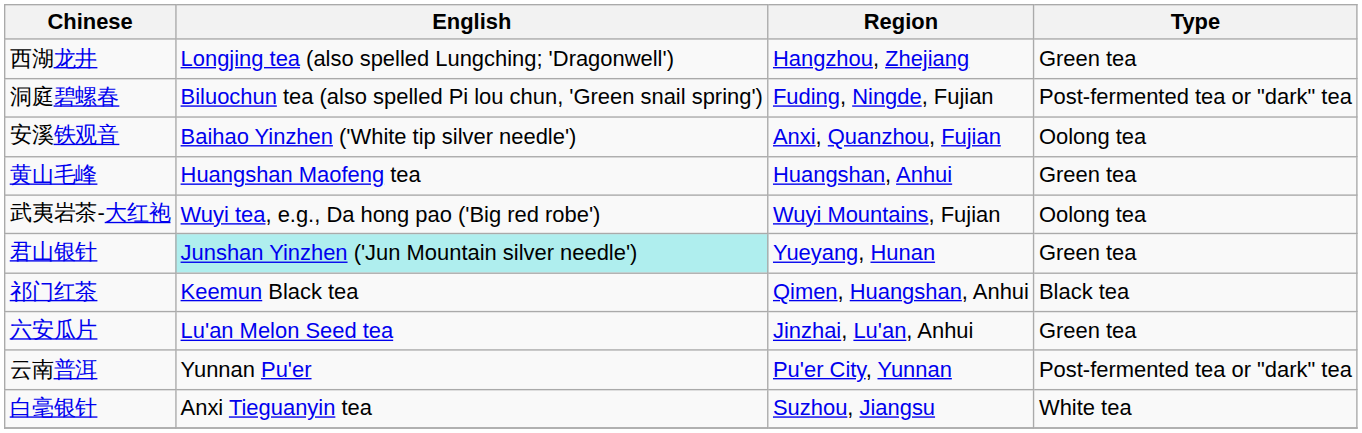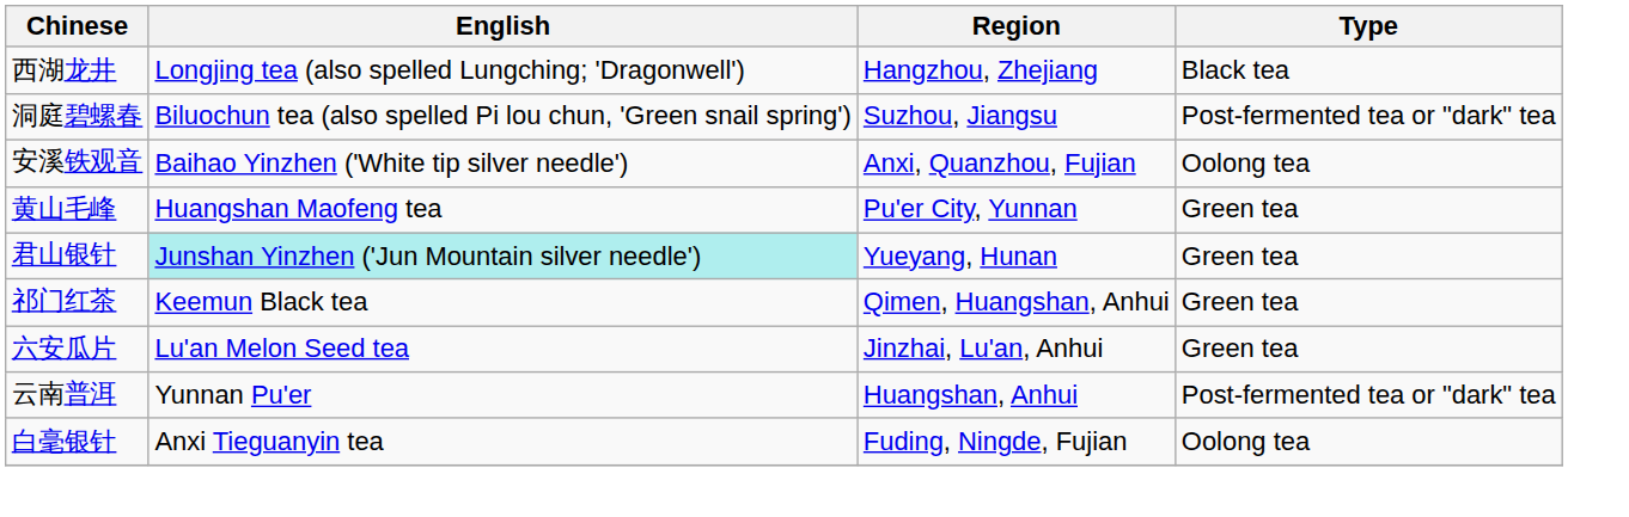西湖龙井 | Type: Green tea -> Black tea
洞庭碧螺春 | Region: Fuding, Ningde, Fujian -> Suzhou, Jiangsu
黄山毛峰 | Region: Huangshan, Anhui -> Pu'er City, Yunnan
- row: 武夷岩茶-大红袍 | Wuyi tea, e.g., Da hong pao ('Big red robe') | Wuyi Mountains, Fujian | Oolong tea
祁门红茶 | Type: Black tea -> Green tea
云南普洱 | Region: Pu'er City, Yunnan -> Huangshan, Anhui
白毫银针 | Region: Suzhou, Jiangsu -> Fuding, Ningde, Fujian
白毫银针 | Type: White tea -> Oolong tea
